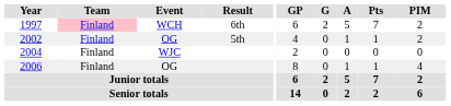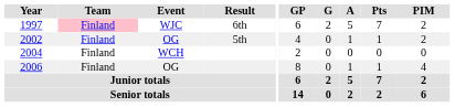1997 | Event: WCH -> WJC
2004 | Event: WJC -> WCH
